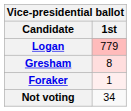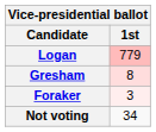Foraker | 1st: 1 -> 3
